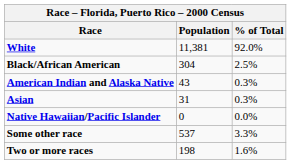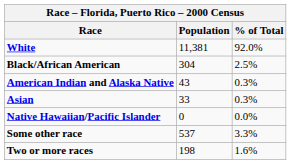Asian | Population: 31 -> 33
